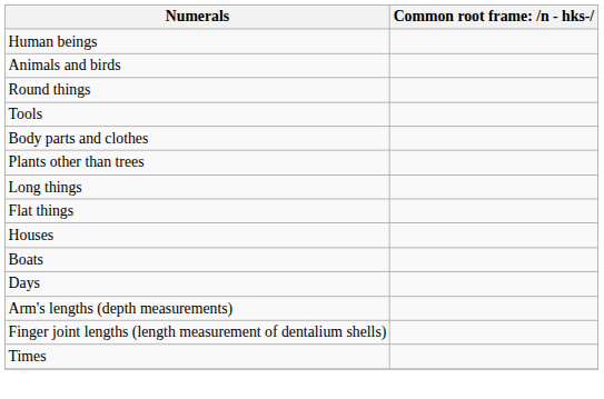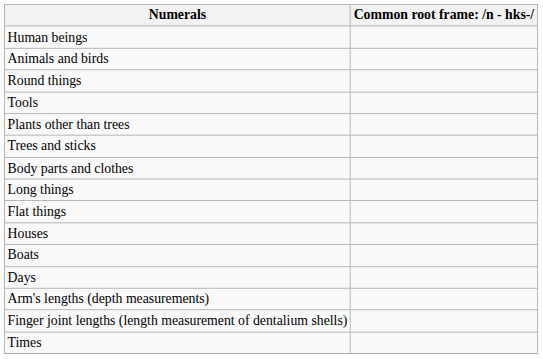rows swapped: Plants other than trees <-> Body parts and clothes
+ row: Trees and sticks
